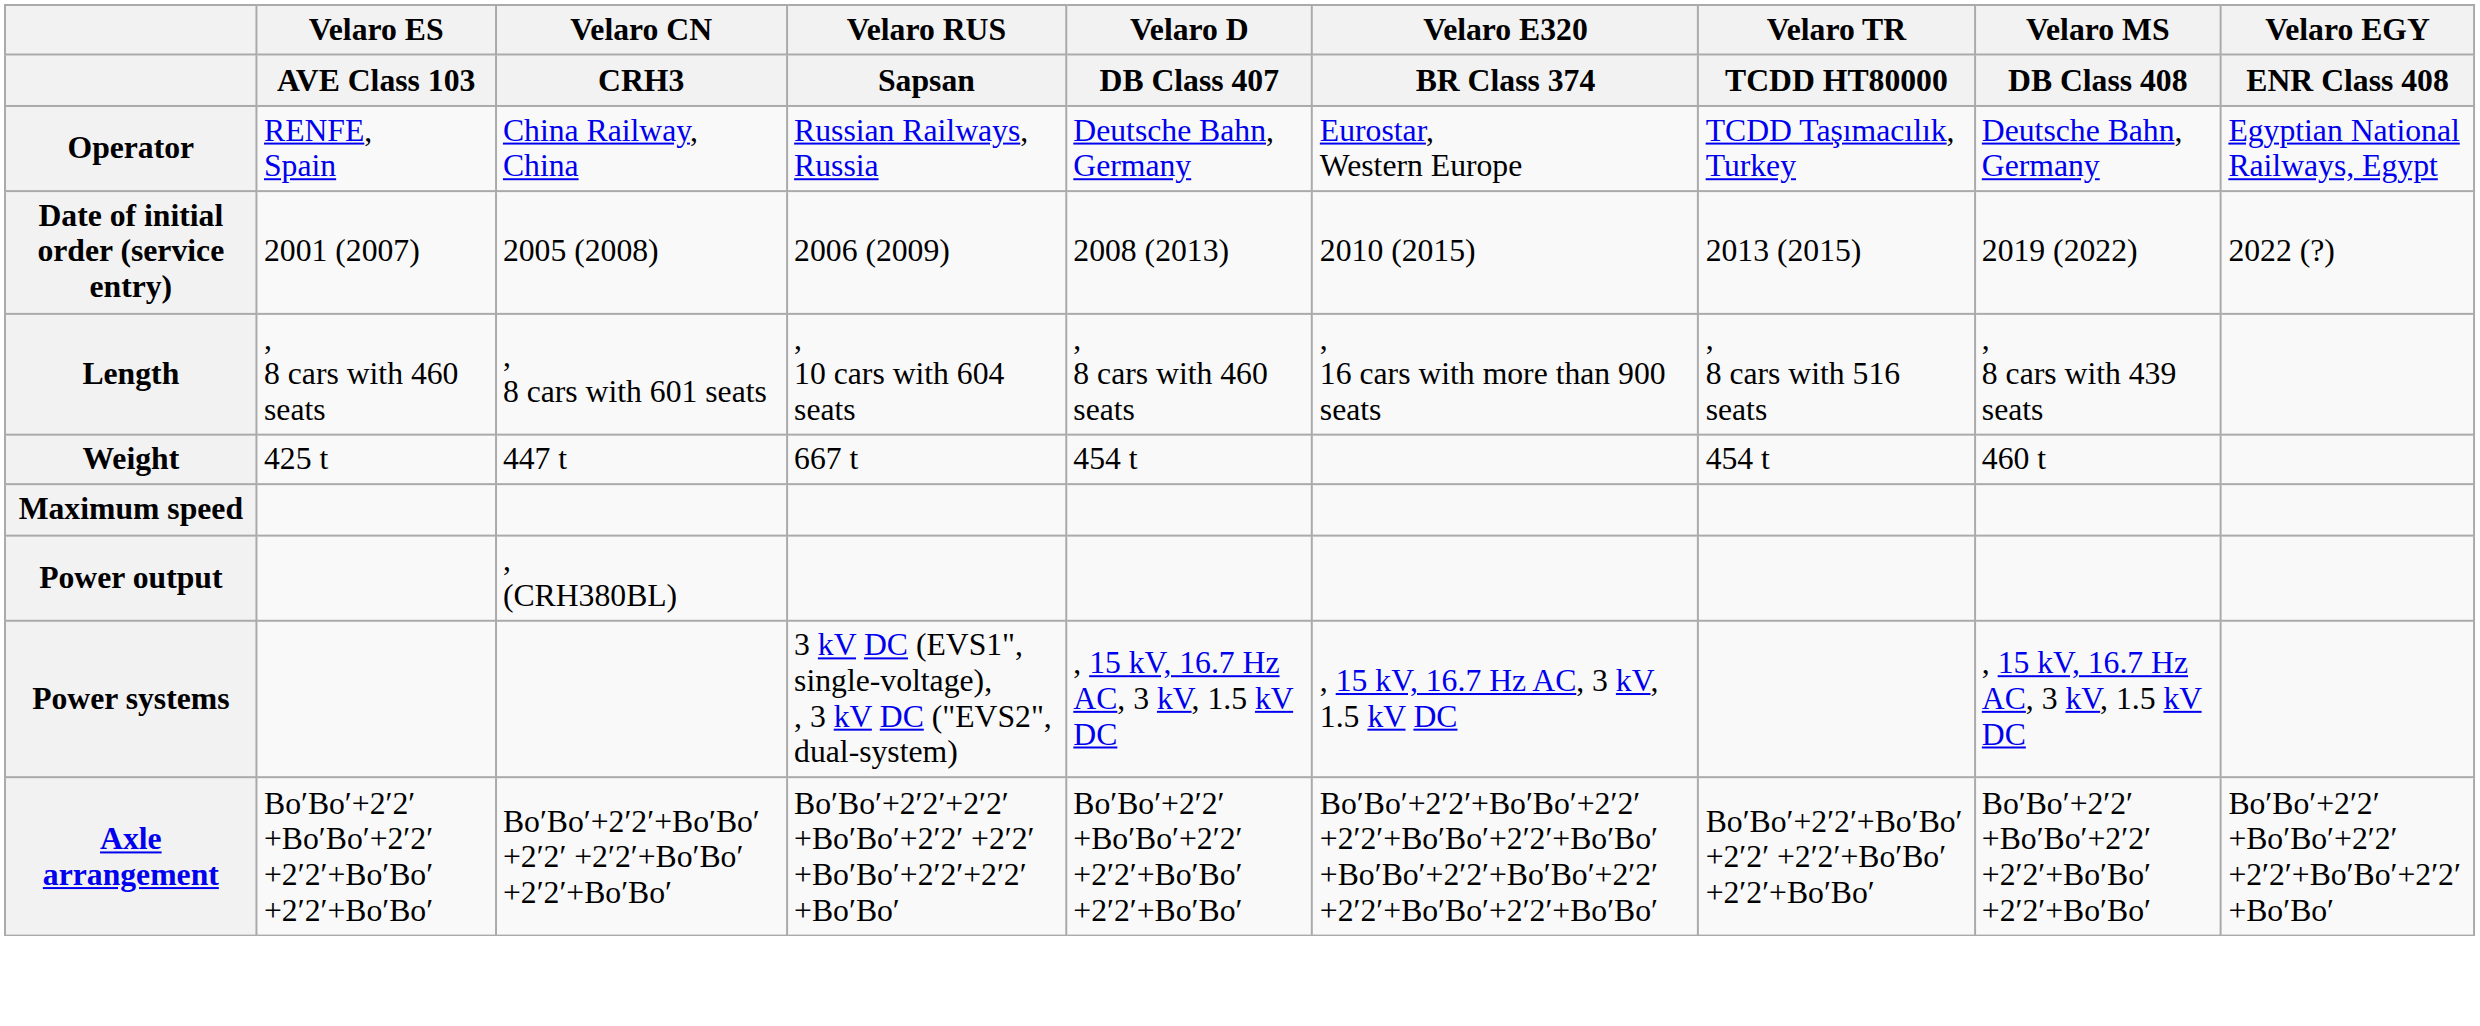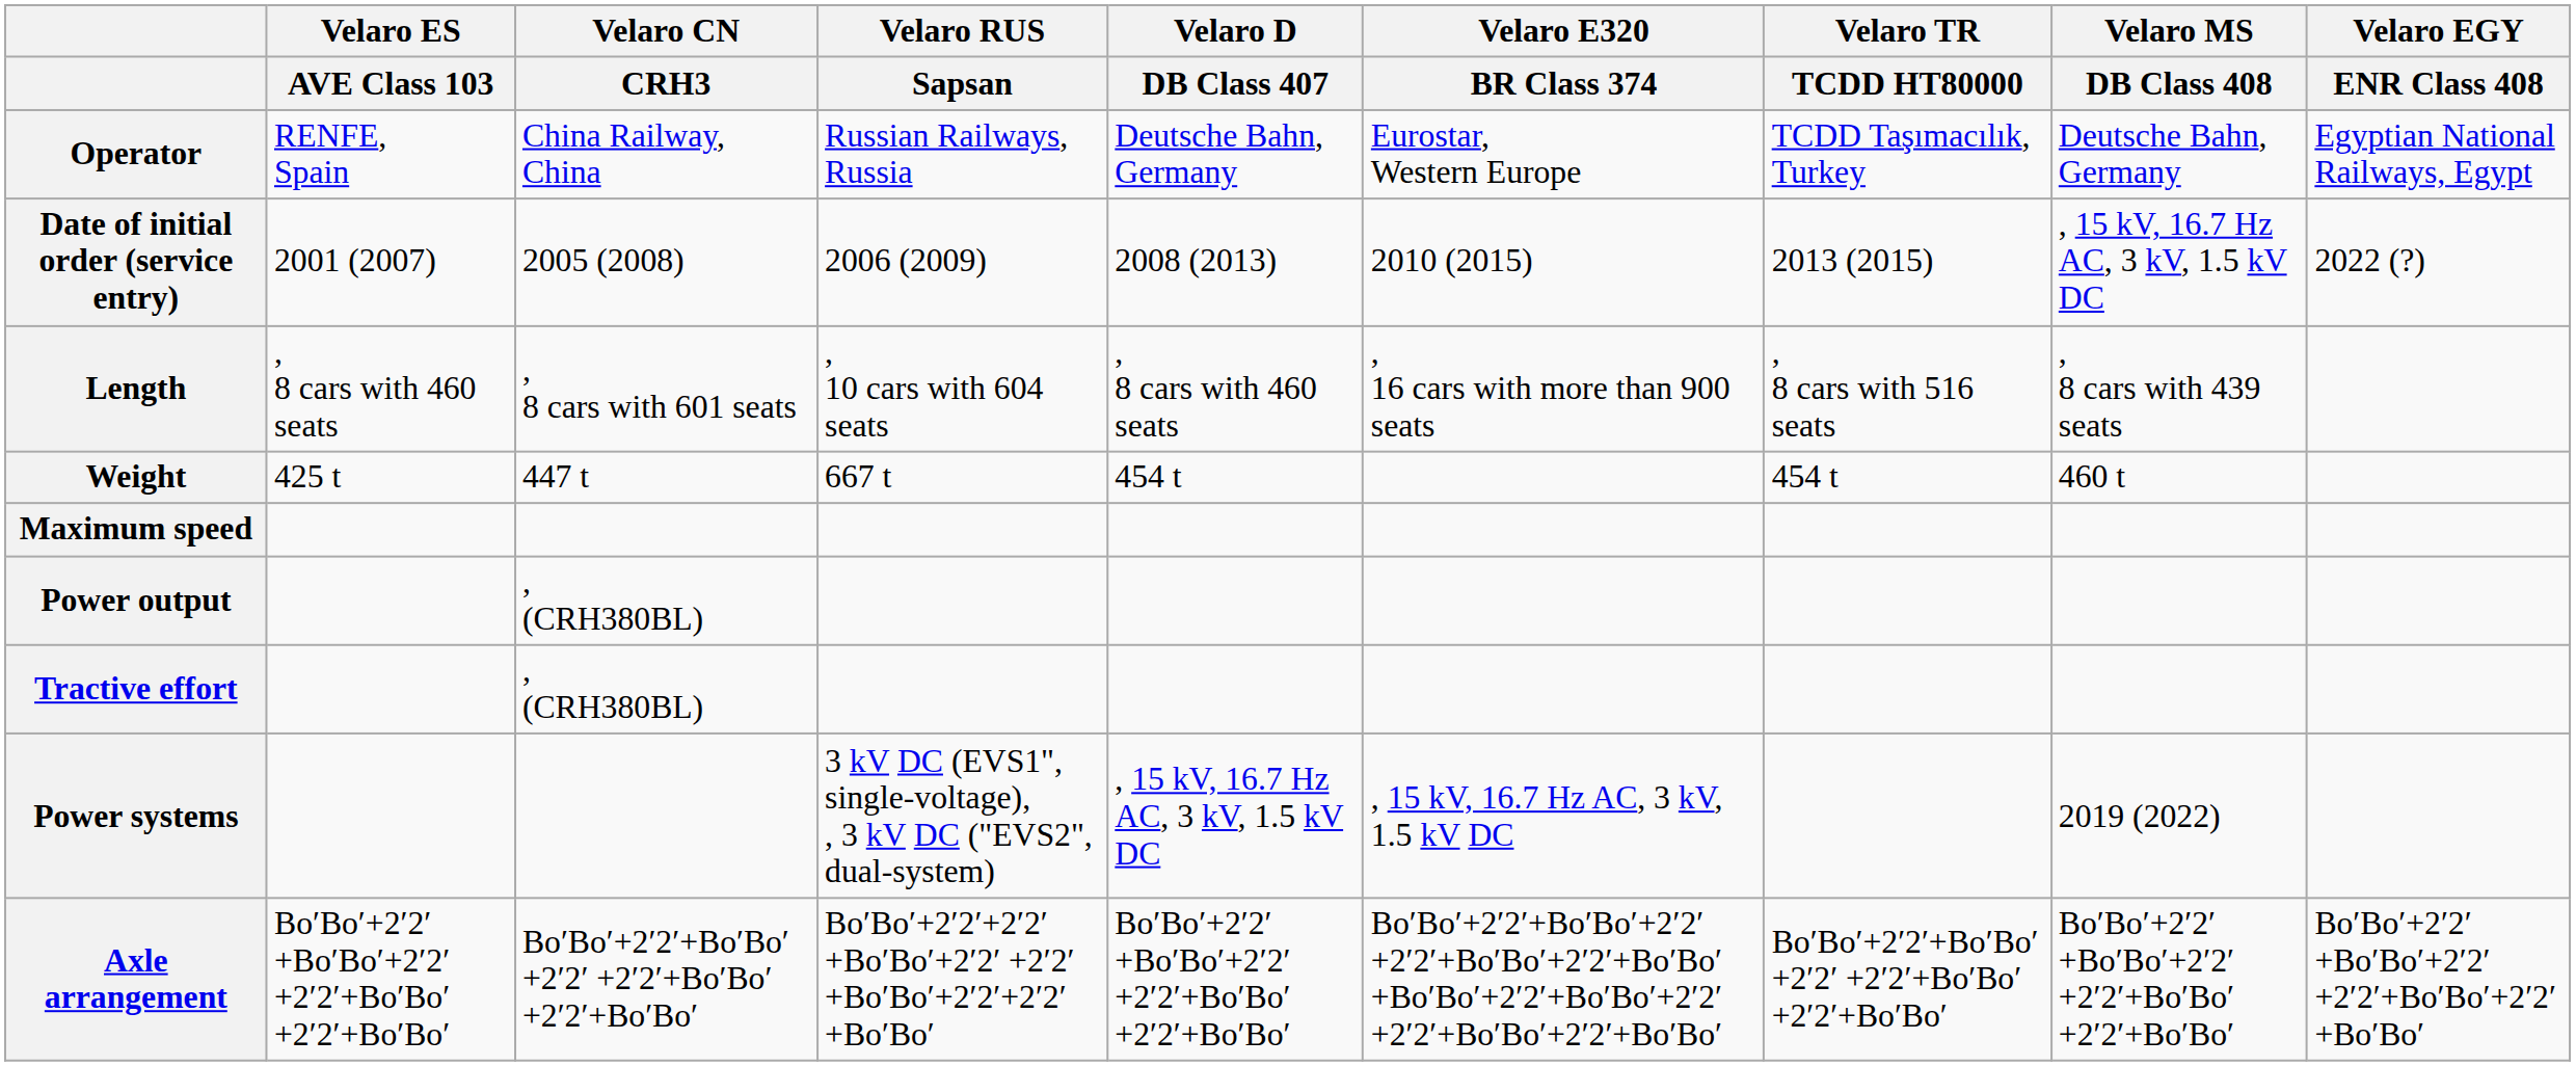Date of initial order (service entry) | Velaro MS / DB Class 408: 2019 (2022) -> , 15 kV, 16.7 Hz AC, 3 kV, 1.5 kV DC
+ row: Tractive effort | , (CRH380BL)
Power systems | Velaro MS / DB Class 408: , 15 kV, 16.7 Hz AC, 3 kV, 1.5 kV DC -> 2019 (2022)
